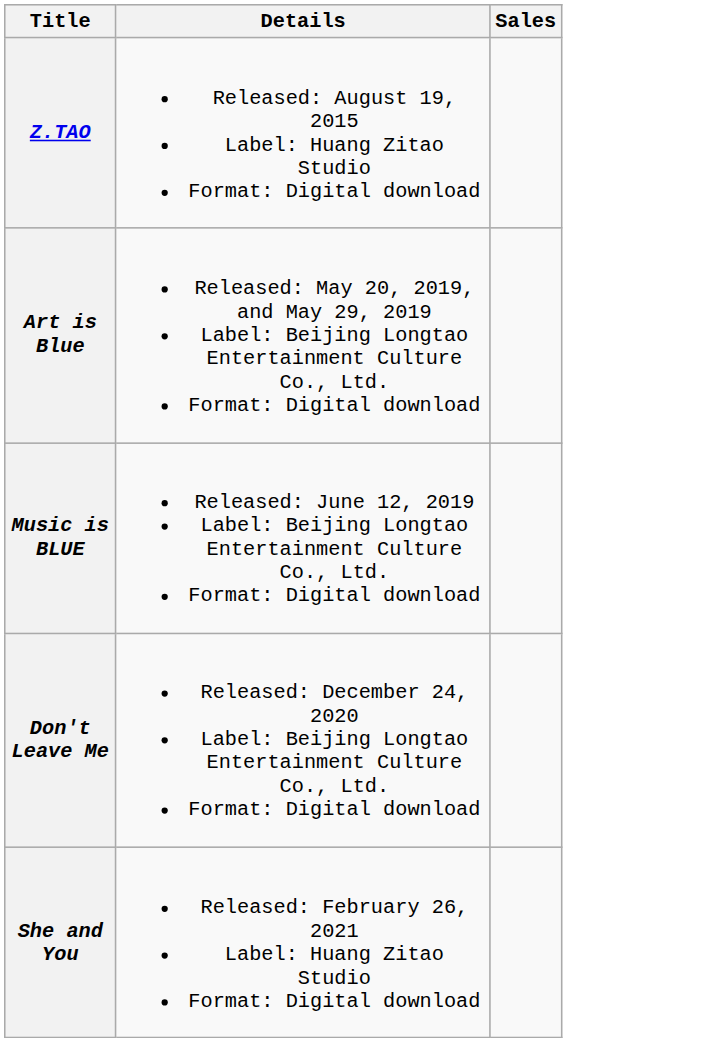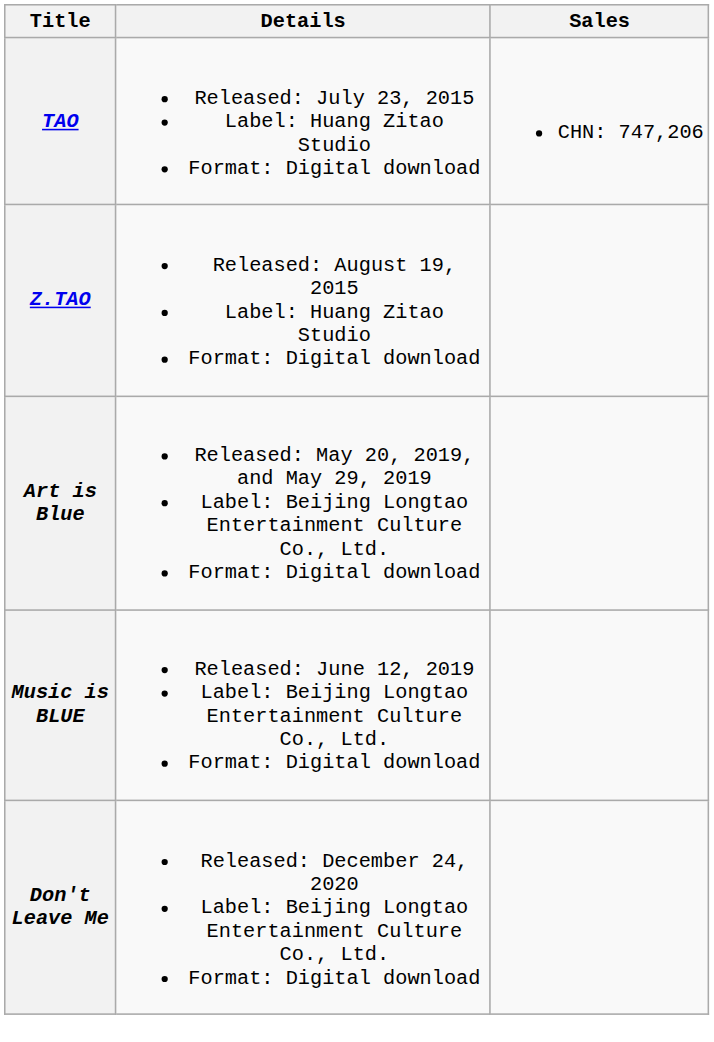+ row: TAO | Released: July 23, 2015 Label: Huang Zitao Studio Format: Digital download | CHN: 747,206
- row: She and You | Released: February 26, 2021 Label: Huang Zitao Studio Format: Digital download
